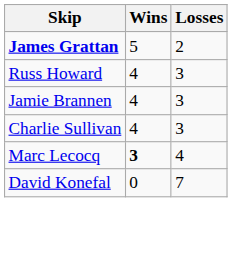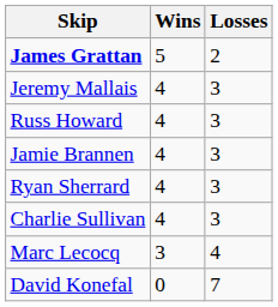+ row: Jeremy Mallais | 4 | 3
+ row: Ryan Sherrard | 4 | 3
Marc Lecocq | Wins: bold -> normal
